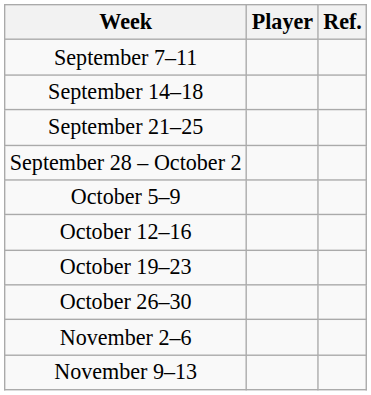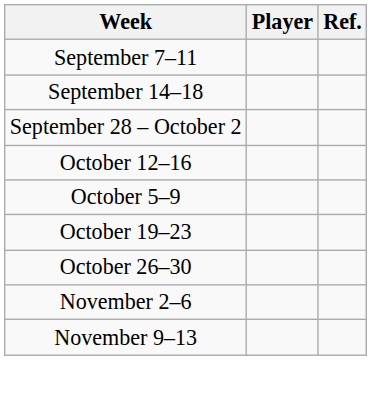- row: September 21–25
rows swapped: October 5–9 <-> October 12–16
